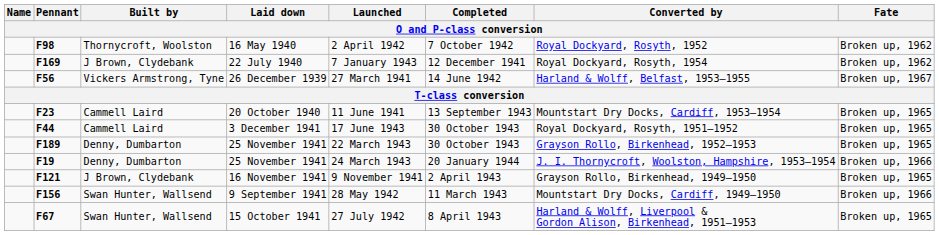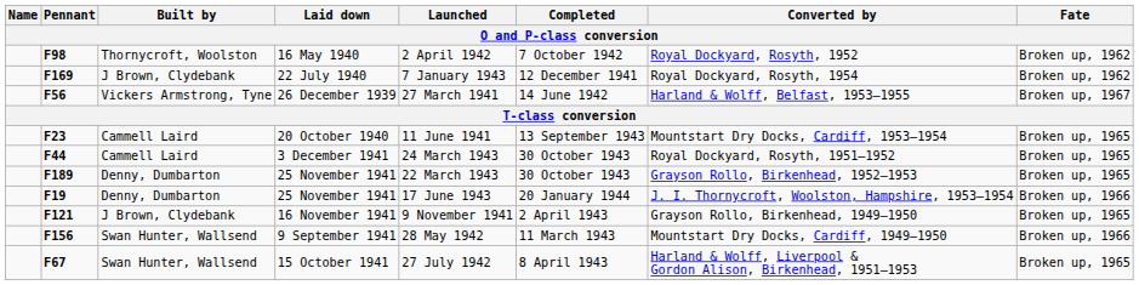3 December 1941 | Launched: 17 June 1943 -> 24 March 1943
F19 / 25 November 1941 | Launched: 24 March 1943 -> 17 June 1943
